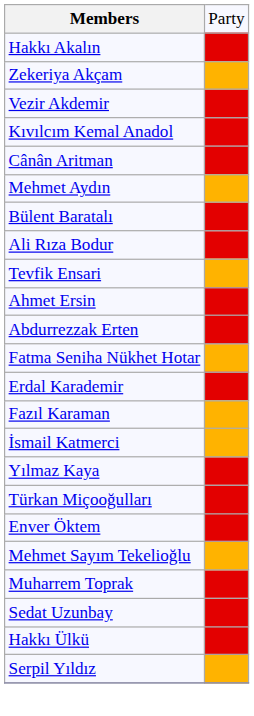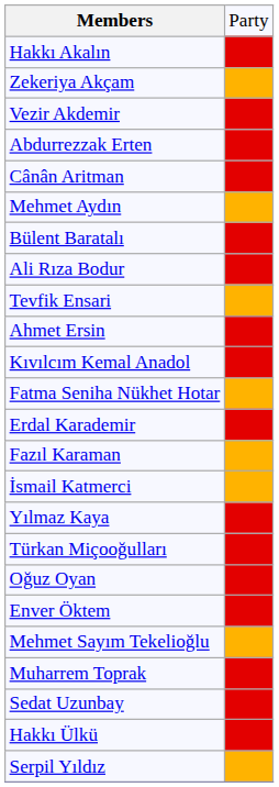rows swapped: Kıvılcım Kemal Anadol <-> Abdurrezzak Erten
+ row: Oğuz Oyan
